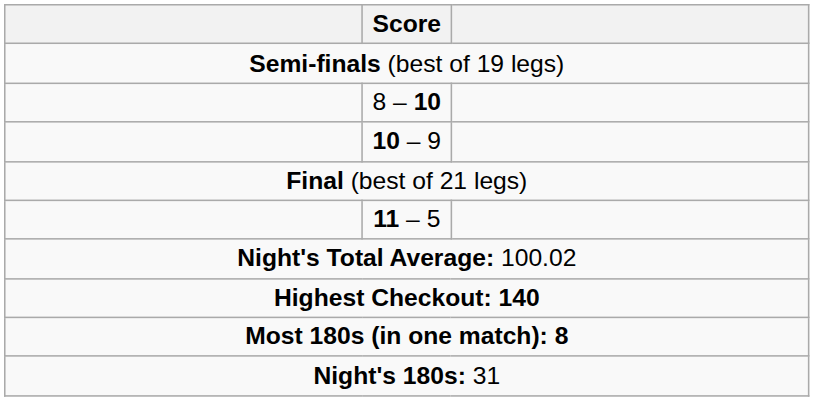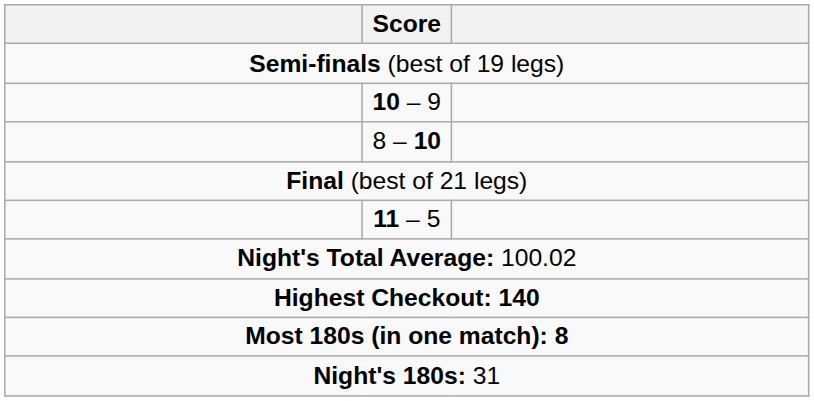rows swapped: 8 – 10 <-> 10 – 9
